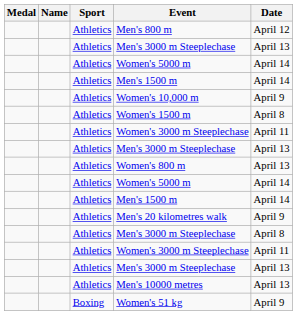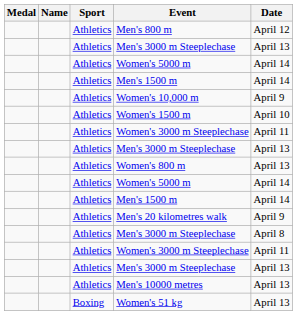Women's 1500 m | Date: April 8 -> April 10
Women's 51 kg | Date: April 9 -> April 13
